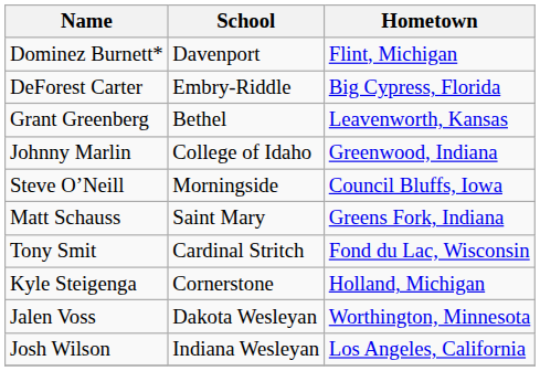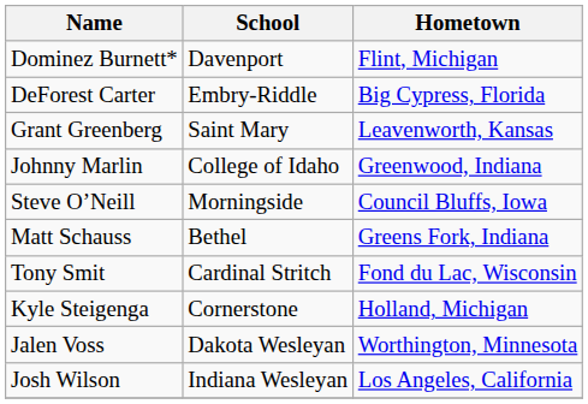Grant Greenberg | School: Bethel -> Saint Mary
Matt Schauss | School: Saint Mary -> Bethel
